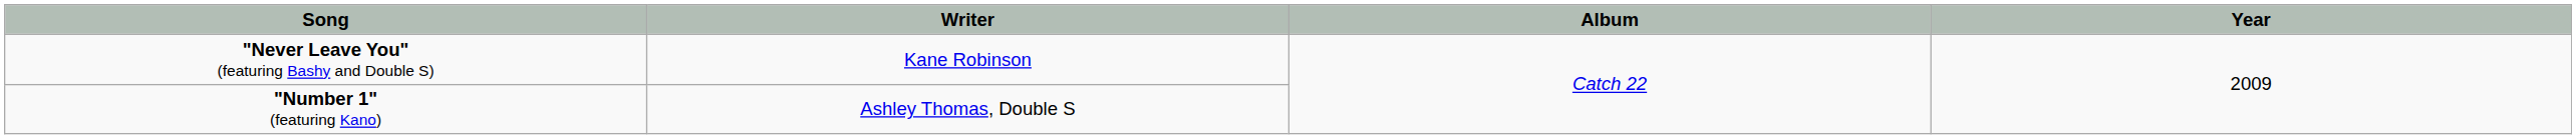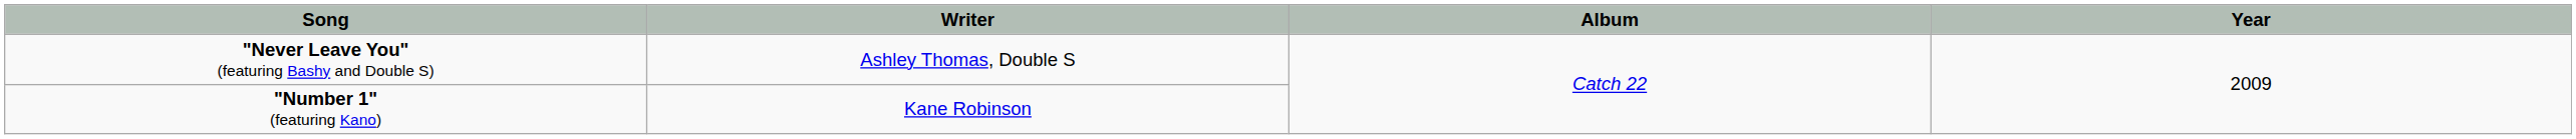"Never Leave You" (featuring Bashy and Double S) | Writer: Kane Robinson -> Ashley Thomas, Double S
"Number 1" (featuring Kano) | Writer: Ashley Thomas, Double S -> Kane Robinson
